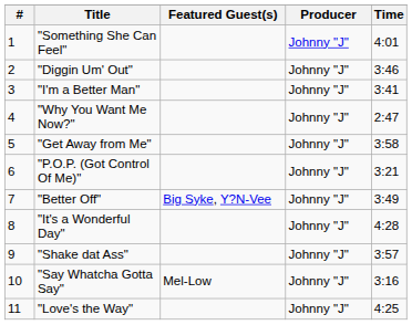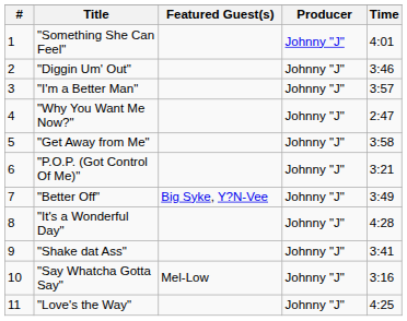"I'm a Better Man" | Time: 3:41 -> 3:57
"Shake dat Ass" | Time: 3:57 -> 3:41
